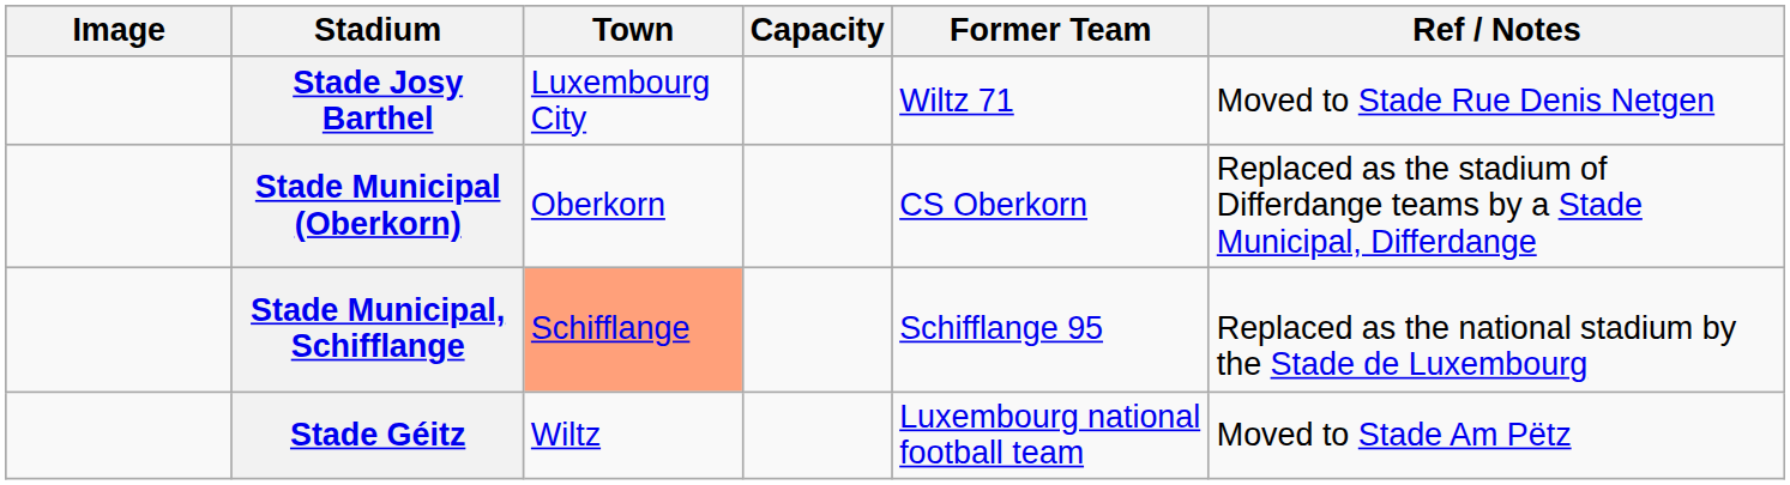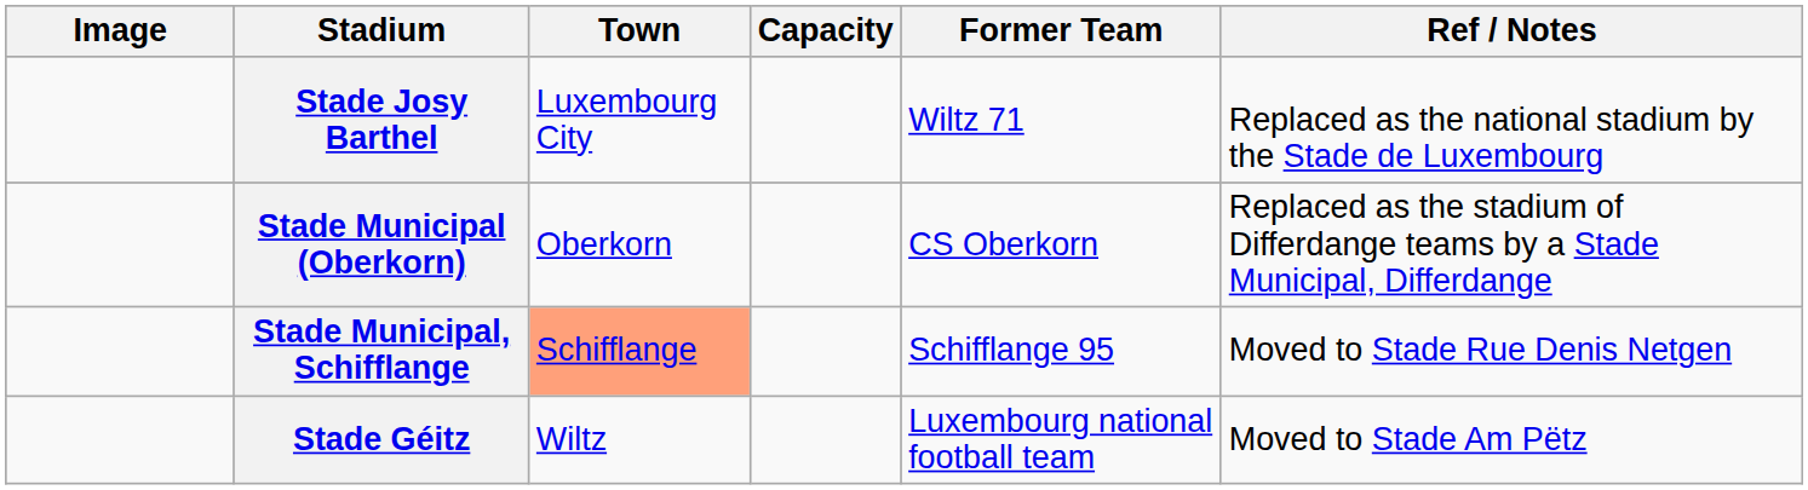Stade Josy Barthel | Ref / Notes: Moved to Stade Rue Denis Netgen -> Replaced as the national stadium by the Stade de Luxembourg
Stade Municipal, Schifflange | Ref / Notes: Replaced as the national stadium by the Stade de Luxembourg -> Moved to Stade Rue Denis Netgen
